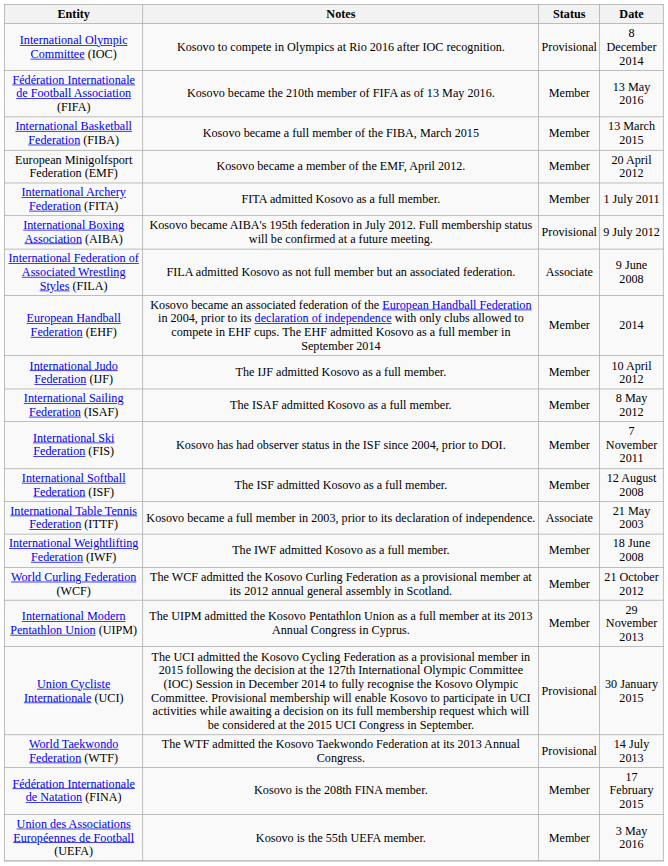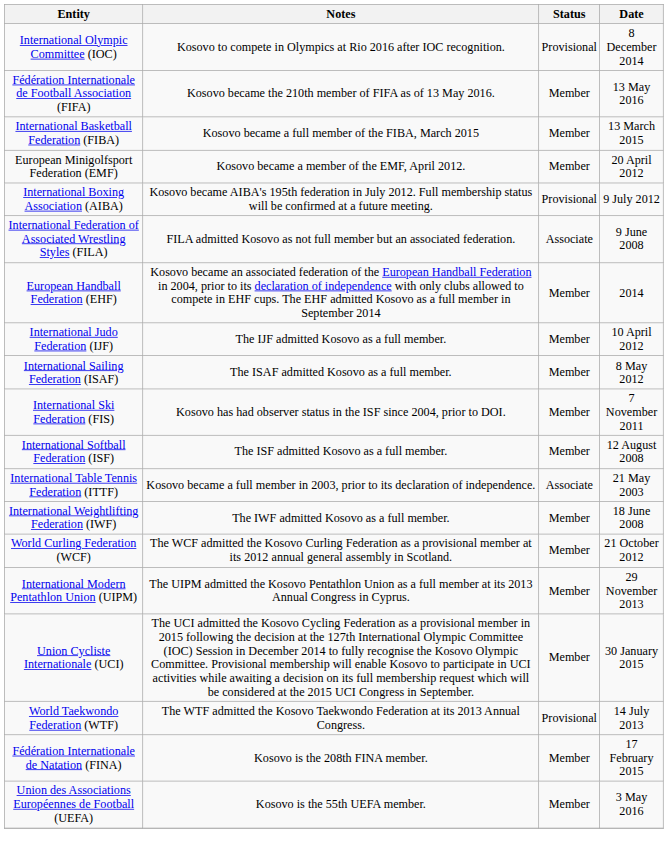- row: International Archery Federation (FITA) | FITA admitted Kosovo as a full member. | Member | 1 July 2011
Union Cycliste Internationale (UCI) | Status: Provisional -> Member
